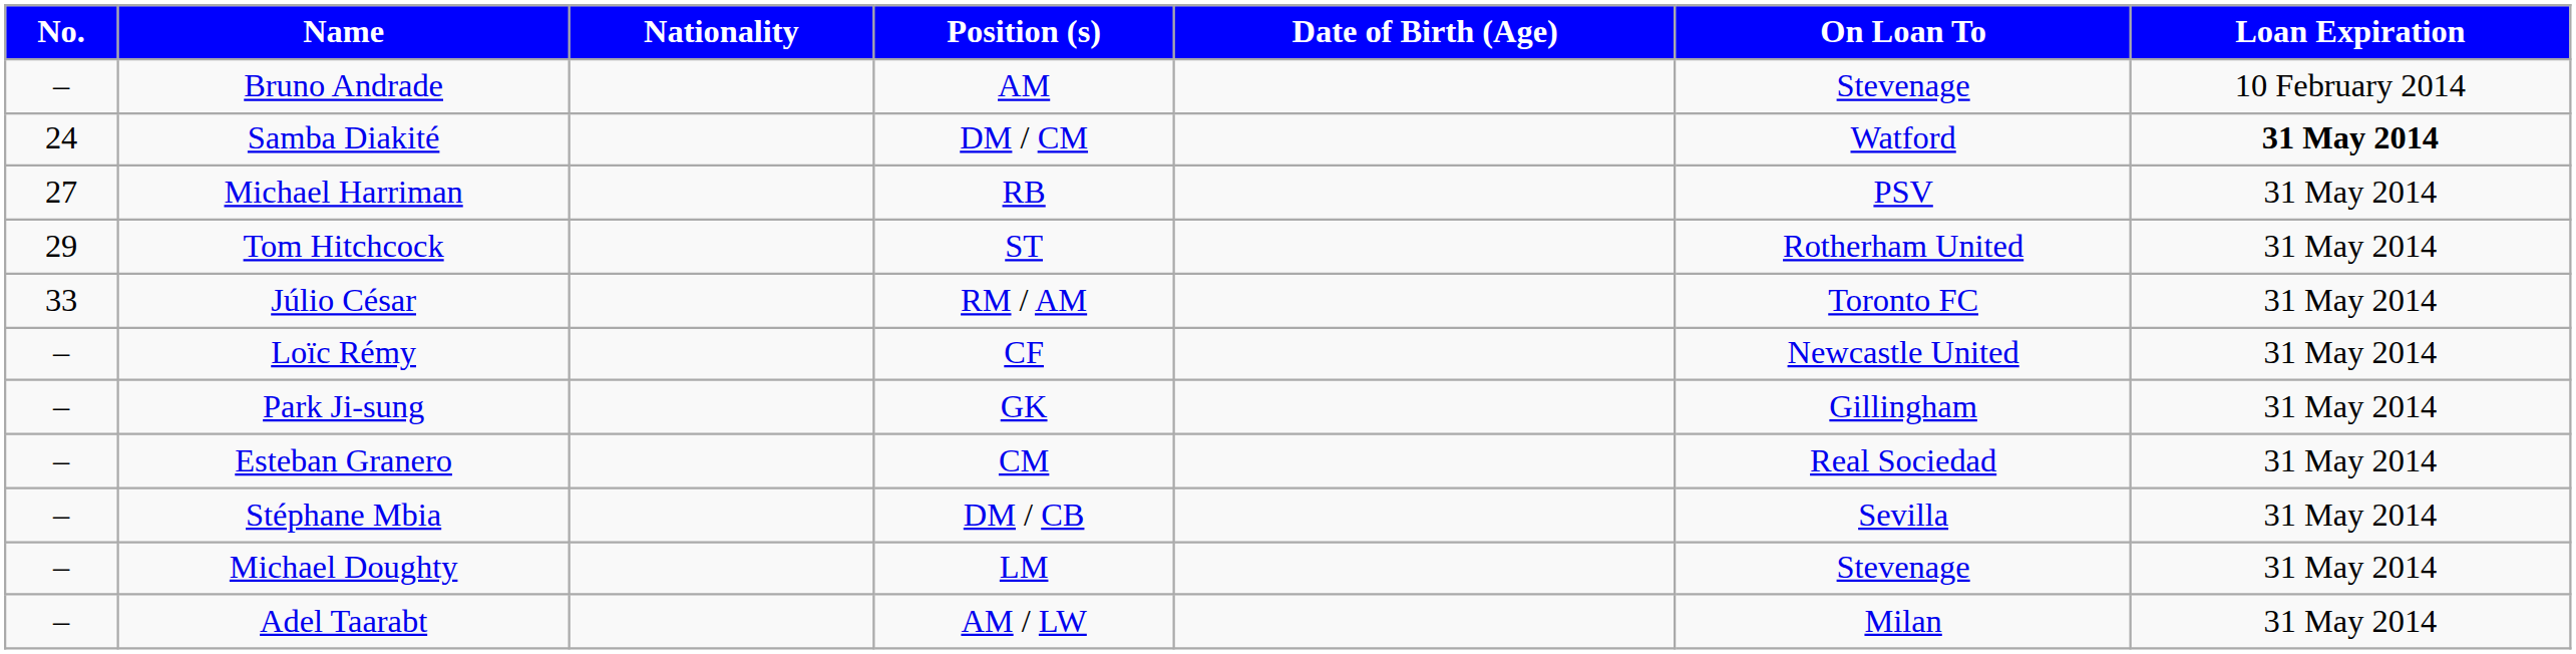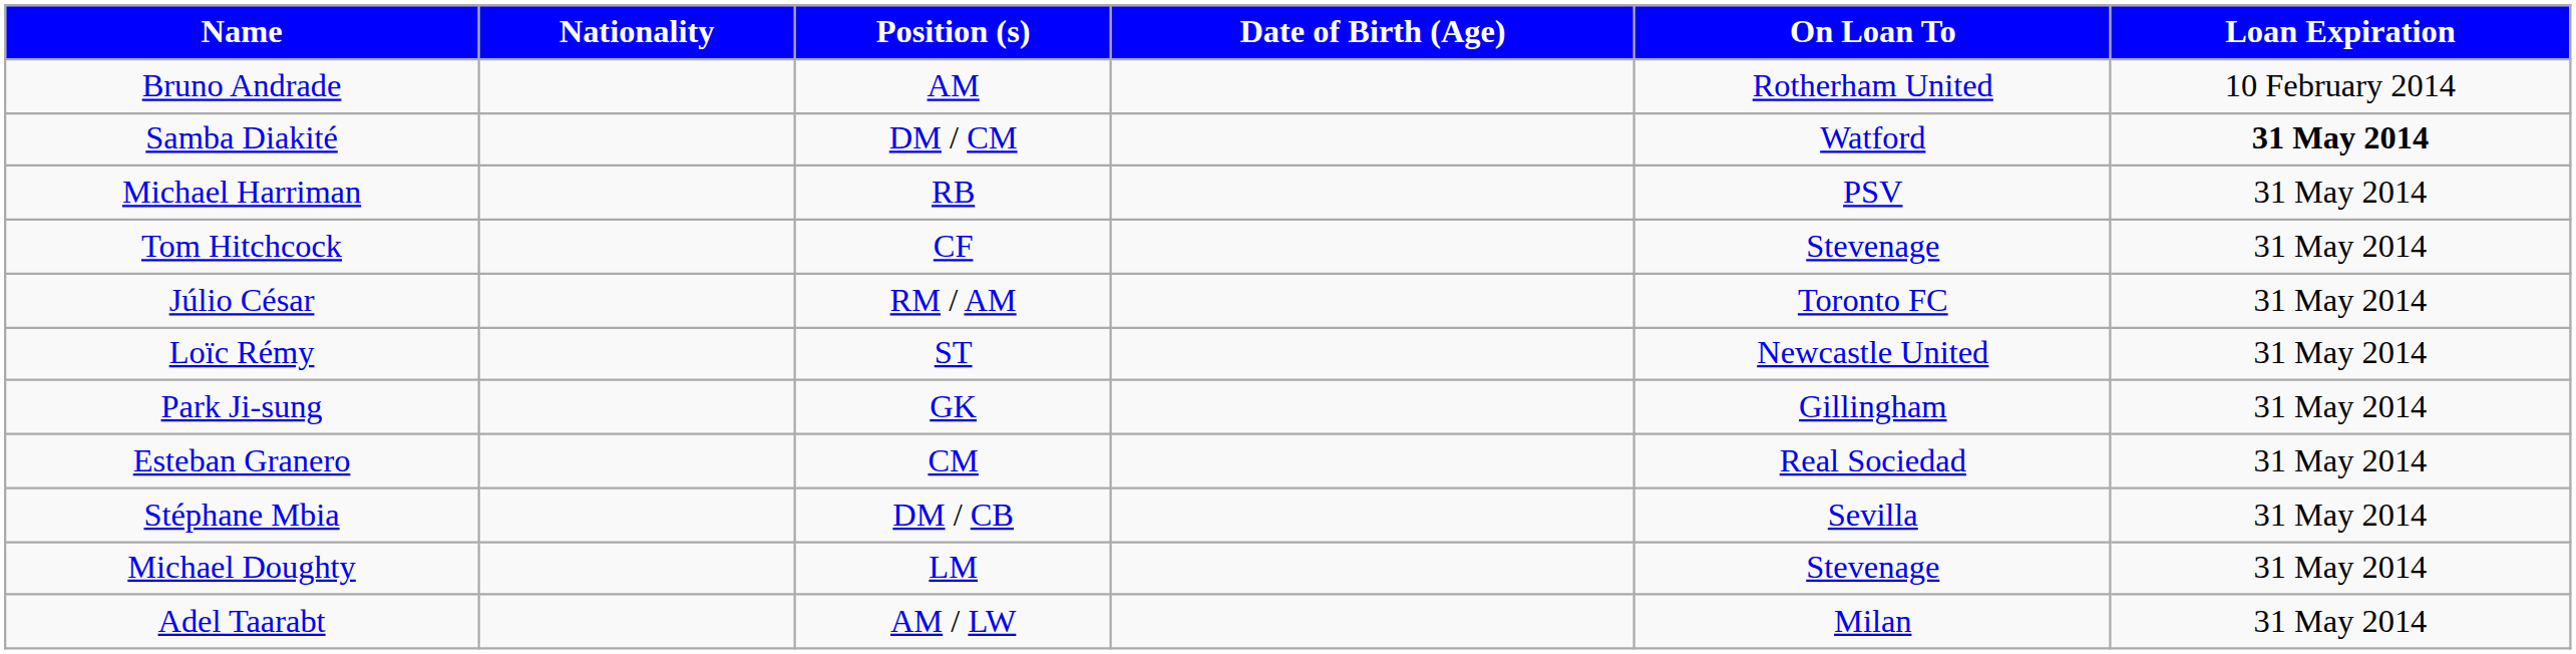- column: No. | – | 24 | 27 | 29 | 33 | – | – | – | – | – | –
Bruno Andrade | On Loan To: Stevenage -> Rotherham United
Tom Hitchcock | Position (s): ST -> CF
Tom Hitchcock | On Loan To: Rotherham United -> Stevenage
Loïc Rémy | Position (s): CF -> ST
